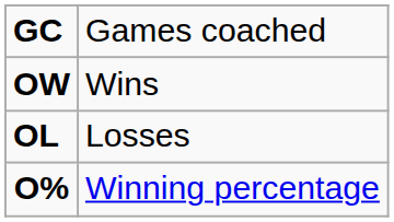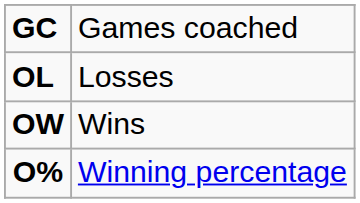rows swapped: OW <-> OL
